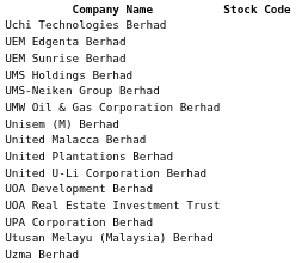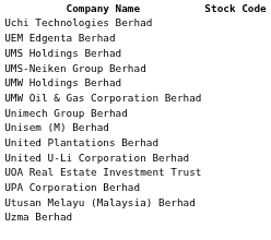- row: UEM Sunrise Berhad
+ row: UMW Holdings Berhad
+ row: Unimech Group Berhad
- row: United Malacca Berhad
- row: UOA Development Berhad
